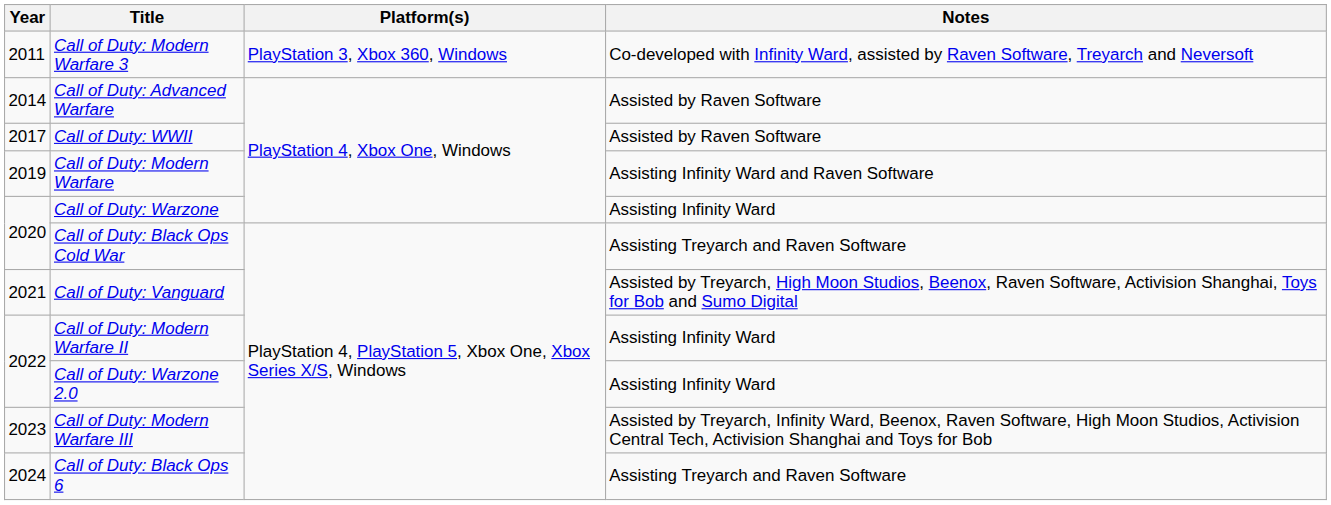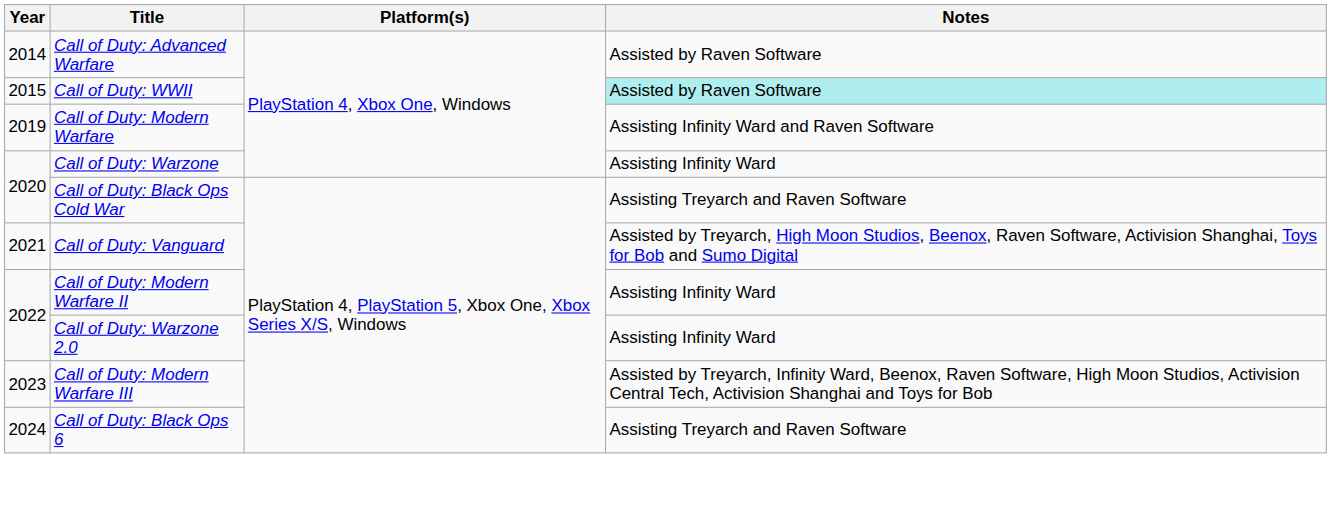- row: 2011 | Call of Duty: Modern Warfare 3 | PlayStation 3, Xbox 360, Windows | Co-developed with Infinity Ward, assisted by Raven Software, Treyarch and Neversoft
Call of Duty: WWII | Year: 2017 -> 2015
Call of Duty: WWII | Notes: no background -> paleturquoise background
